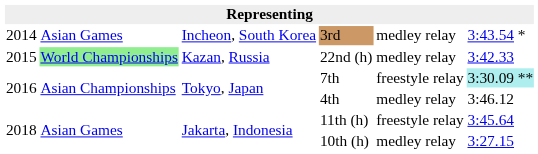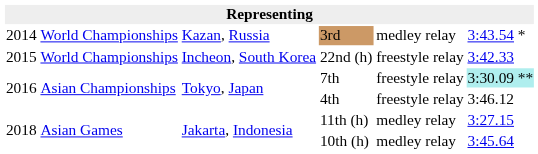3rd | column 2: Asian Games -> World Championships
3rd | column 3: Incheon, South Korea -> Kazan, Russia
22nd (h) | column 2: lightgreen background -> no background
22nd (h) | column 3: Kazan, Russia -> Incheon, South Korea
22nd (h) | column 5: medley relay -> freestyle relay
4th | column 5: medley relay -> freestyle relay
11th (h) | column 5: freestyle relay -> medley relay
11th (h) | column 6: 3:45.64 -> 3:27.15
10th (h) | column 6: 3:27.15 -> 3:45.64
